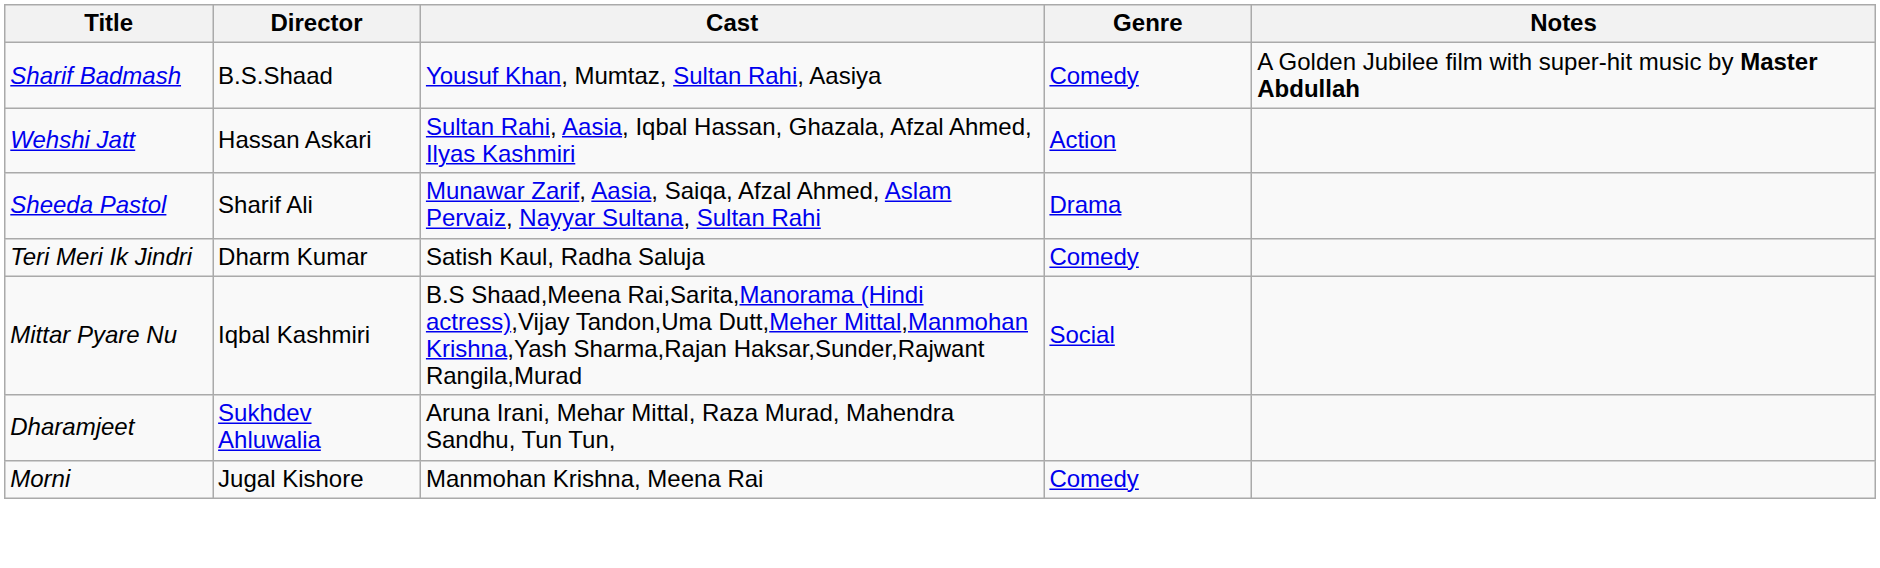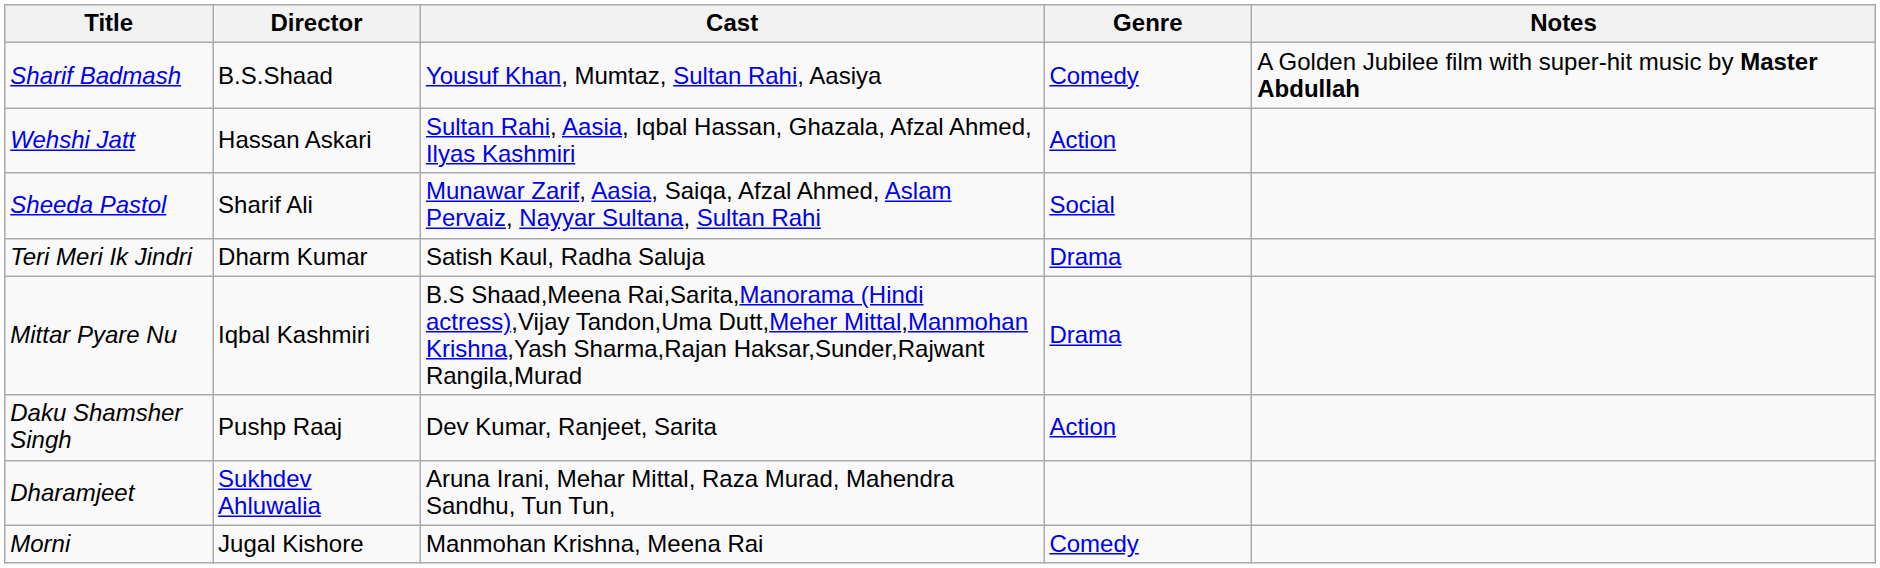Sheeda Pastol | Genre: Drama -> Social
Teri Meri Ik Jindri | Genre: Comedy -> Drama
Mittar Pyare Nu | Genre: Social -> Drama
+ row: Daku Shamsher Singh | Pushp Raaj | Dev Kumar, Ranjeet, Sarita | Action
